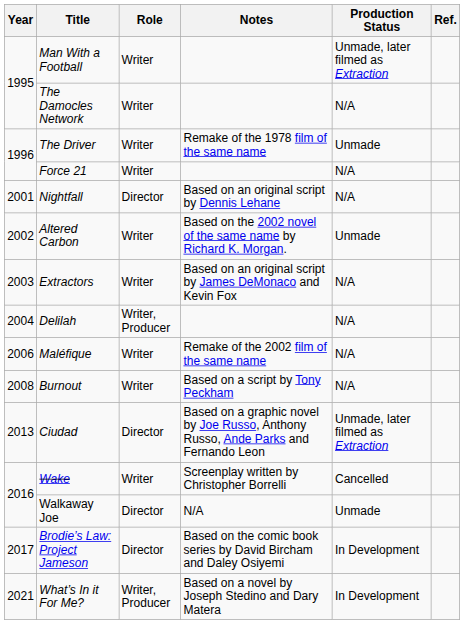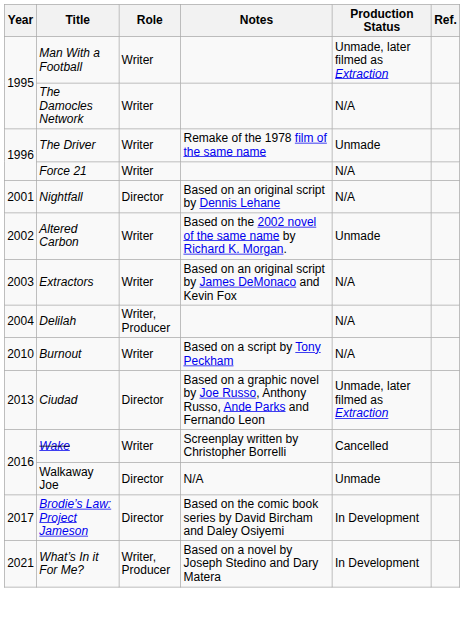- row: 2006 | Maléfique | Writer | Remake of the 2002 film of the same name | N/A
Burnout | Year: 2008 -> 2010
